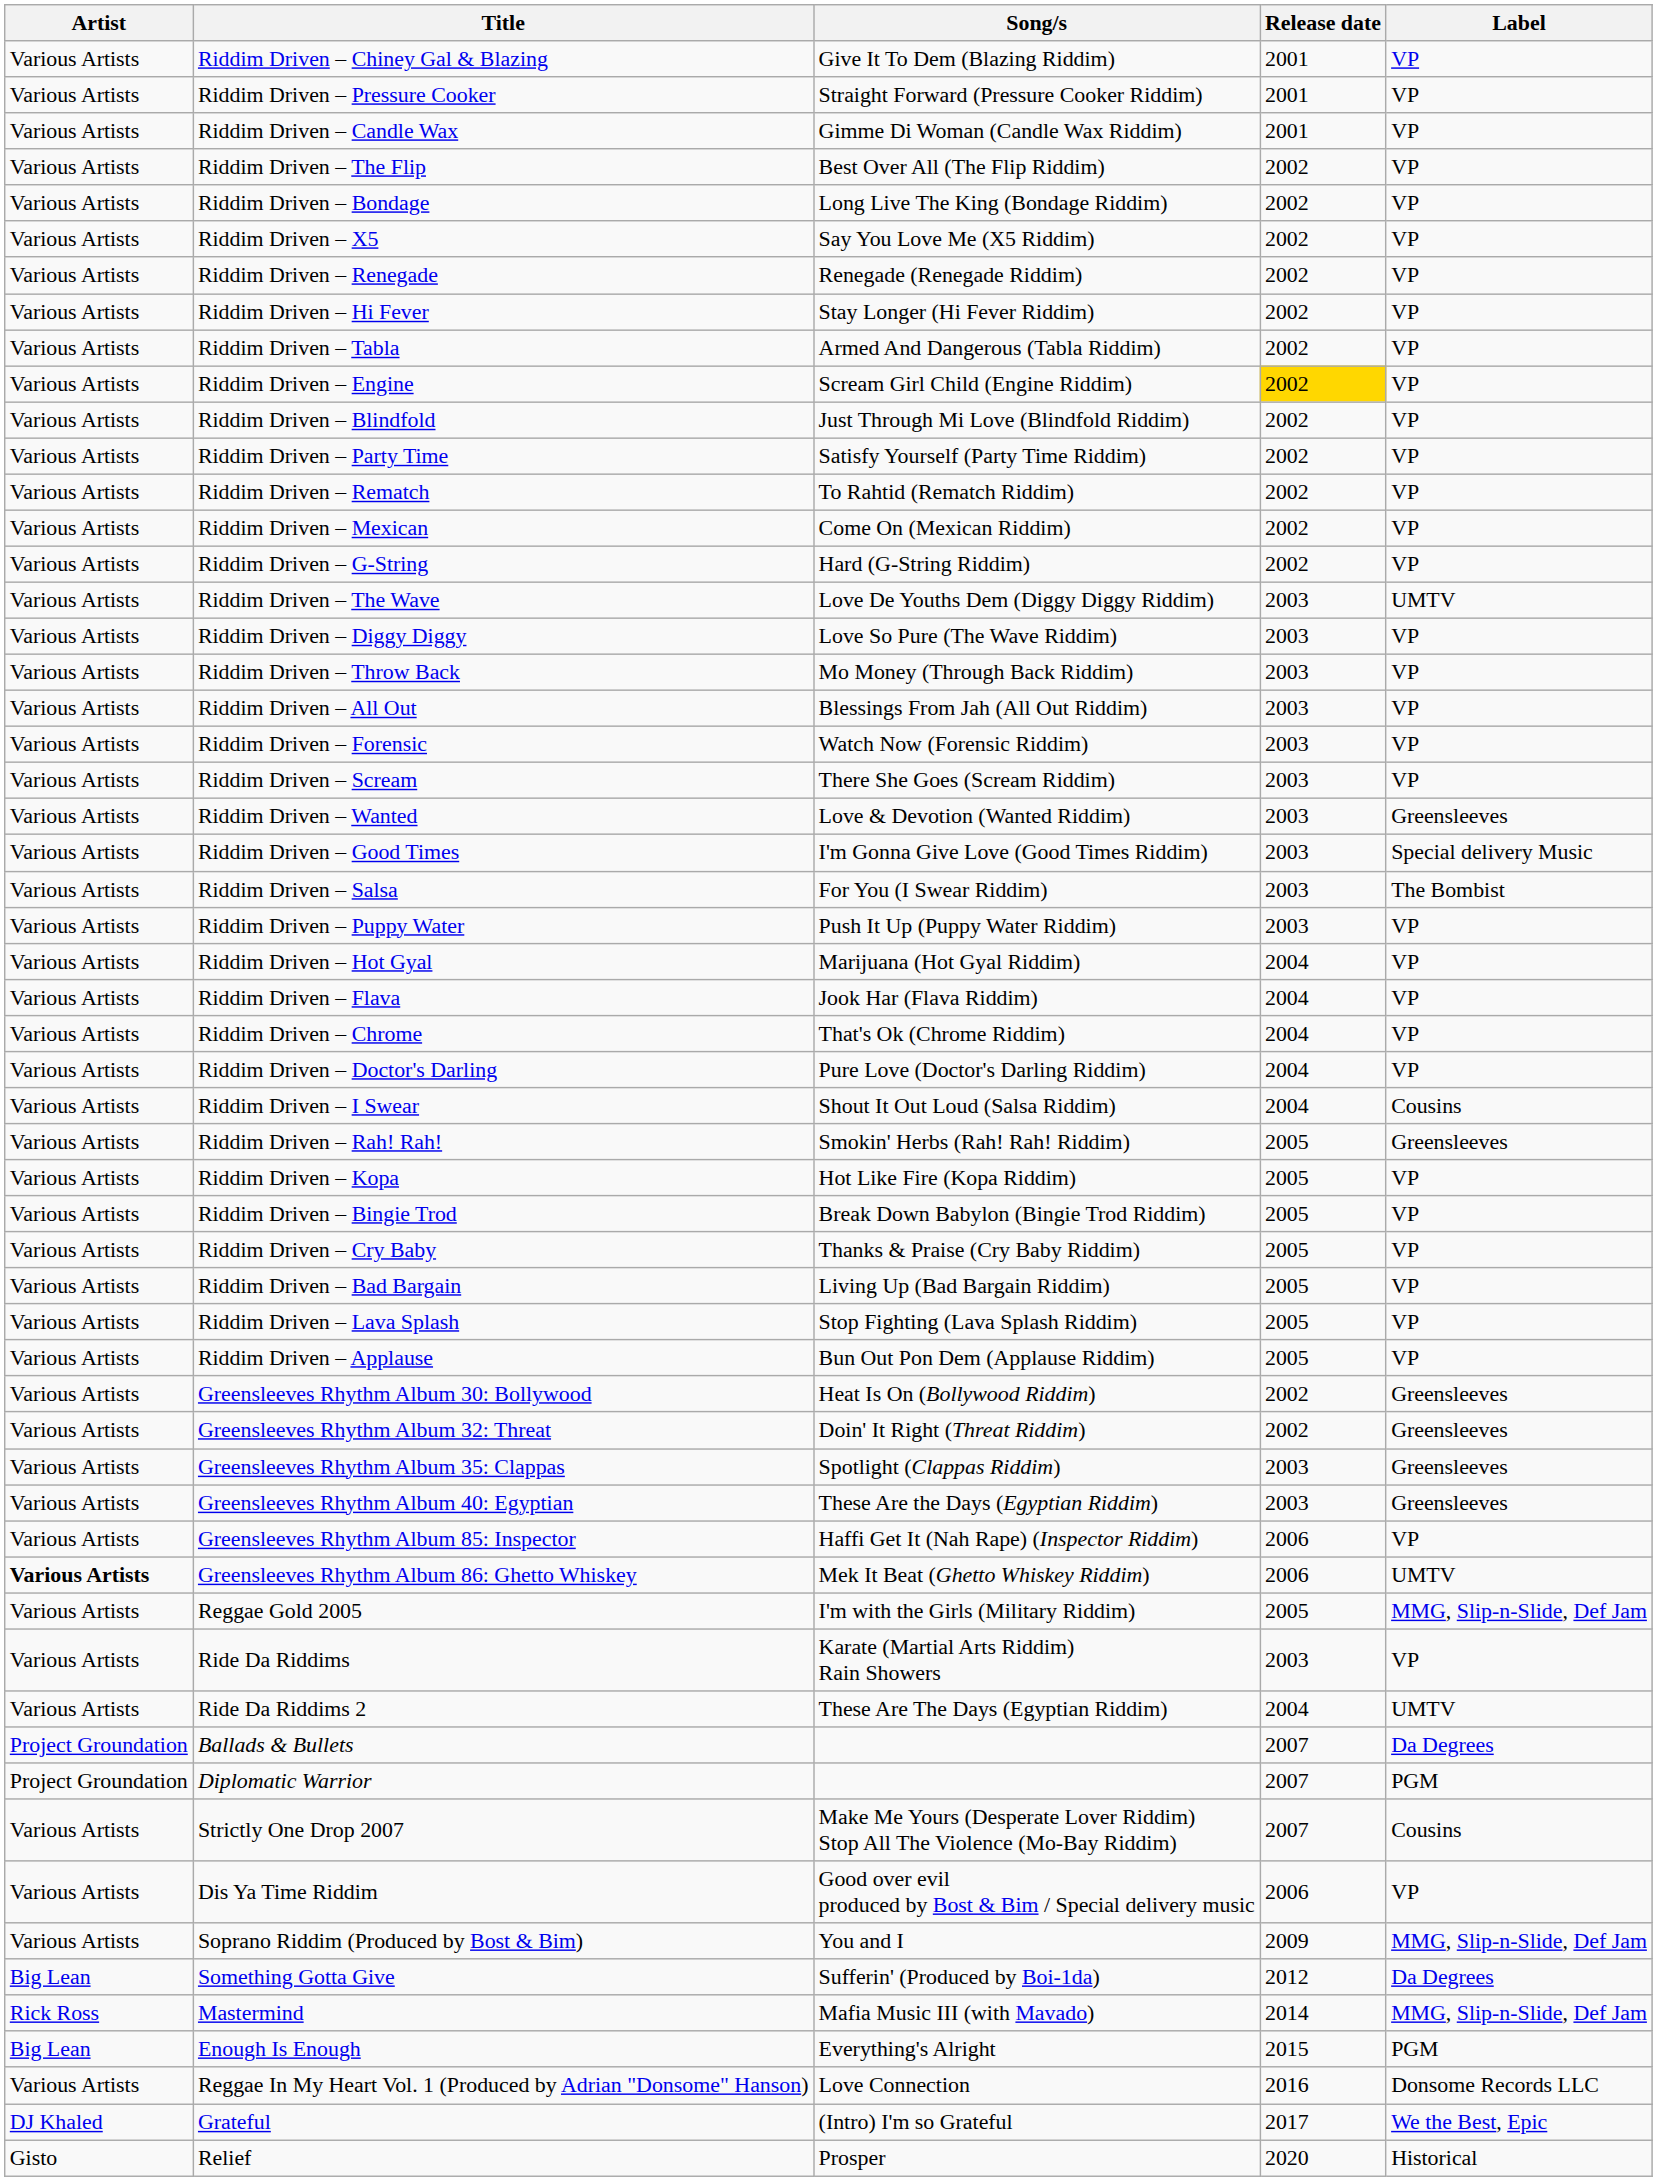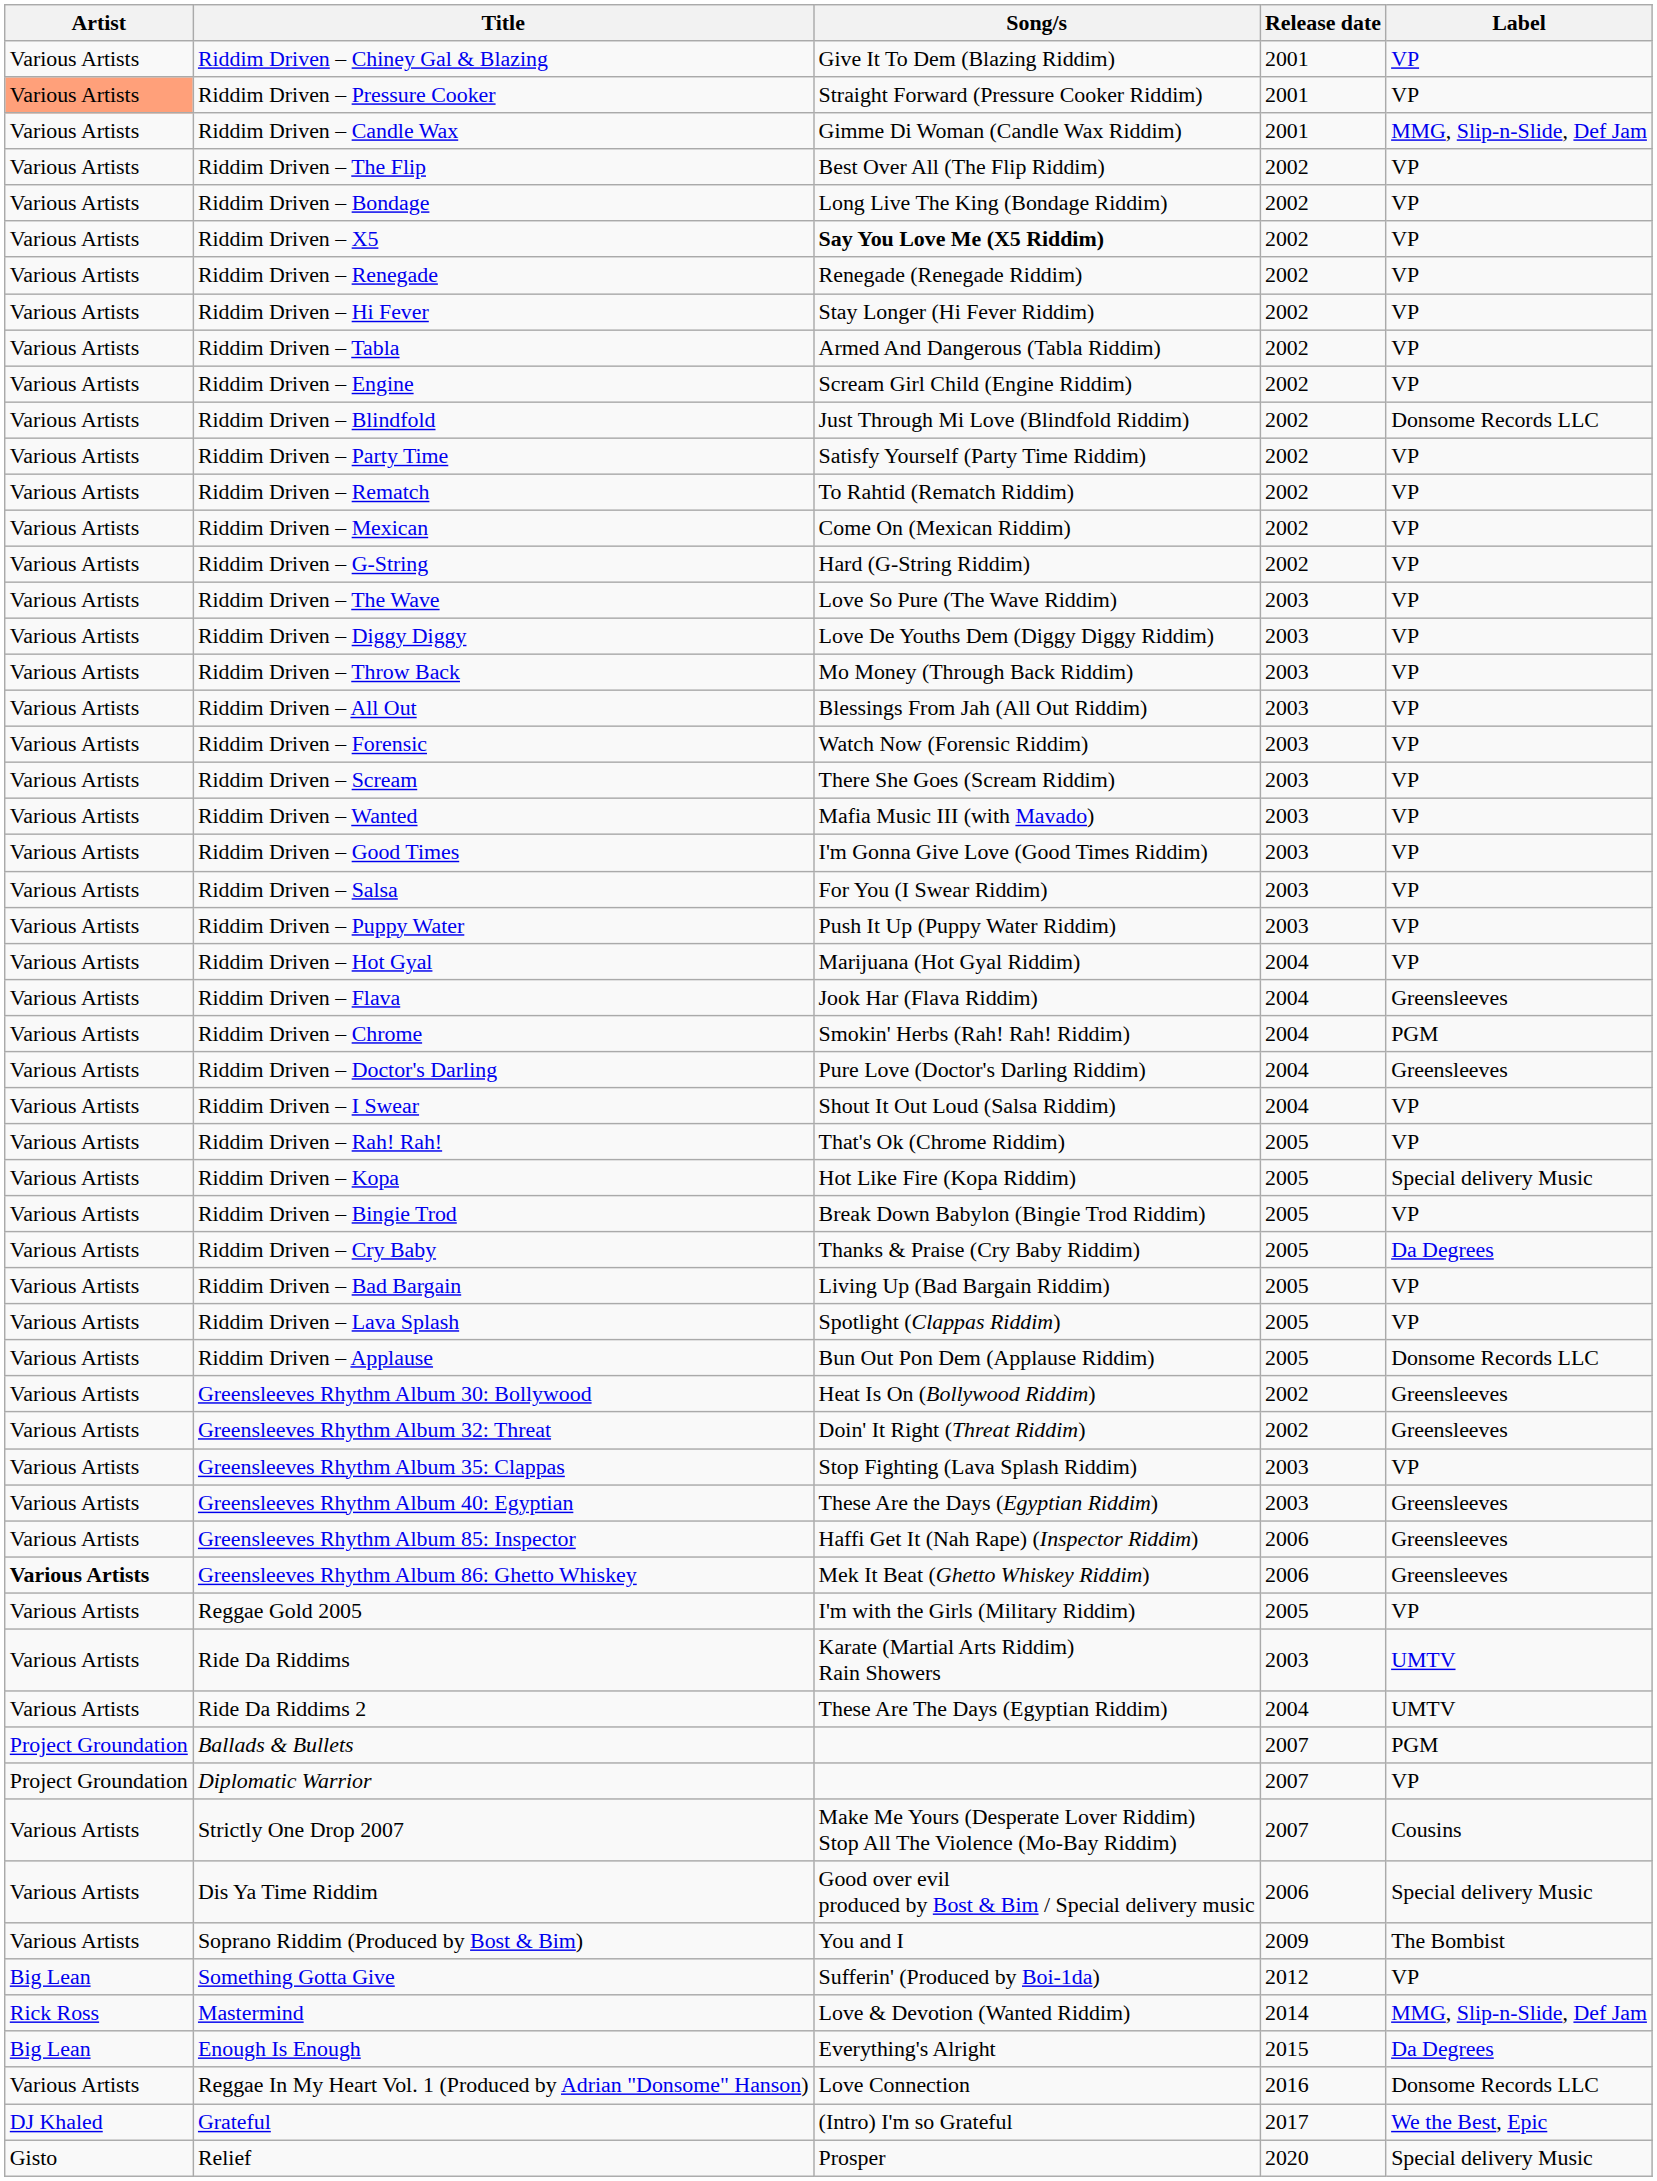Riddim Driven – Pressure Cooker | Artist: no background -> lightsalmon background
Riddim Driven – Candle Wax | Label: VP -> MMG, Slip-n-Slide, Def Jam
Riddim Driven – X5 | Song/s: normal -> bold
Riddim Driven – Engine | Release date: gold background -> no background
Riddim Driven – Blindfold | Label: VP -> Donsome Records LLC
Riddim Driven – The Wave | Song/s: Love De Youths Dem (Diggy Diggy Riddim) -> Love So Pure (The Wave Riddim)
Riddim Driven – The Wave | Label: UMTV -> VP
Riddim Driven – Diggy Diggy | Song/s: Love So Pure (The Wave Riddim) -> Love De Youths Dem (Diggy Diggy Riddim)
Riddim Driven – Wanted | Song/s: Love & Devotion (Wanted Riddim) -> Mafia Music III (with Mavado)
Riddim Driven – Wanted | Label: Greensleeves -> VP
Riddim Driven – Good Times | Label: Special delivery Music -> VP
Riddim Driven – Salsa | Label: The Bombist -> VP
Riddim Driven – Flava | Label: VP -> Greensleeves
Riddim Driven – Chrome | Song/s: That's Ok (Chrome Riddim) -> Smokin' Herbs (Rah! Rah! Riddim)
Riddim Driven – Chrome | Label: VP -> PGM
Riddim Driven – Doctor's Darling | Label: VP -> Greensleeves
Riddim Driven – I Swear | Label: Cousins -> VP
Riddim Driven – Rah! Rah! | Song/s: Smokin' Herbs (Rah! Rah! Riddim) -> That's Ok (Chrome Riddim)
Riddim Driven – Rah! Rah! | Label: Greensleeves -> VP
Riddim Driven – Kopa | Label: VP -> Special delivery Music
Riddim Driven – Cry Baby | Label: VP -> Da Degrees
Riddim Driven – Lava Splash | Song/s: Stop Fighting (Lava Splash Riddim) -> Spotlight (Clappas Riddim)
Riddim Driven – Applause | Label: VP -> Donsome Records LLC
Greensleeves Rhythm Album 35: Clappas | Song/s: Spotlight (Clappas Riddim) -> Stop Fighting (Lava Splash Riddim)
Greensleeves Rhythm Album 35: Clappas | Label: Greensleeves -> VP
Greensleeves Rhythm Album 85: Inspector | Label: VP -> Greensleeves
Greensleeves Rhythm Album 86: Ghetto Whiskey | Label: UMTV -> Greensleeves
Reggae Gold 2005 | Label: MMG, Slip-n-Slide, Def Jam -> VP
Ride Da Riddims | Label: VP -> UMTV
Ballads & Bullets | Label: Da Degrees -> PGM
Diplomatic Warrior | Label: PGM -> VP
Dis Ya Time Riddim | Label: VP -> Special delivery Music
Soprano Riddim (Produced by Bost & Bim) | Label: MMG, Slip-n-Slide, Def Jam -> The Bombist
Something Gotta Give | Label: Da Degrees -> VP
Mastermind | Song/s: Mafia Music III (with Mavado) -> Love & Devotion (Wanted Riddim)
Enough Is Enough | Label: PGM -> Da Degrees
Relief | Label: Historical -> Special delivery Music
